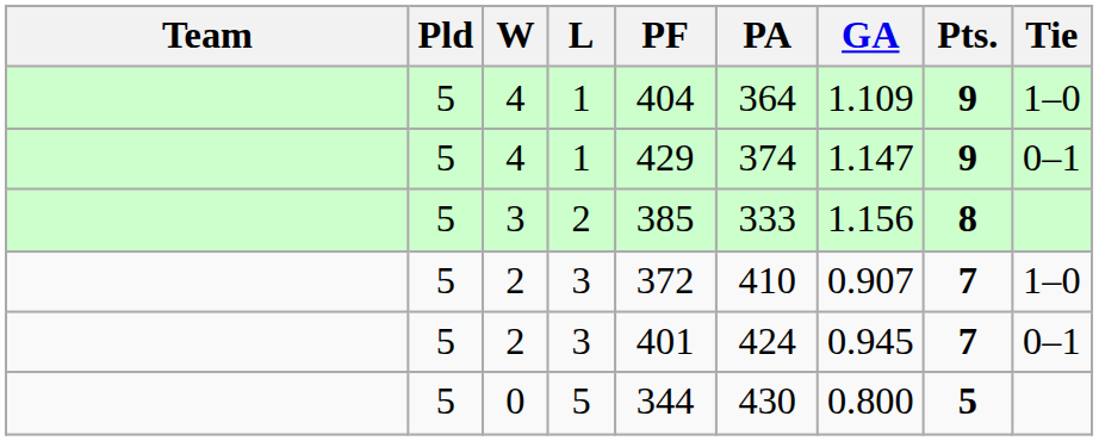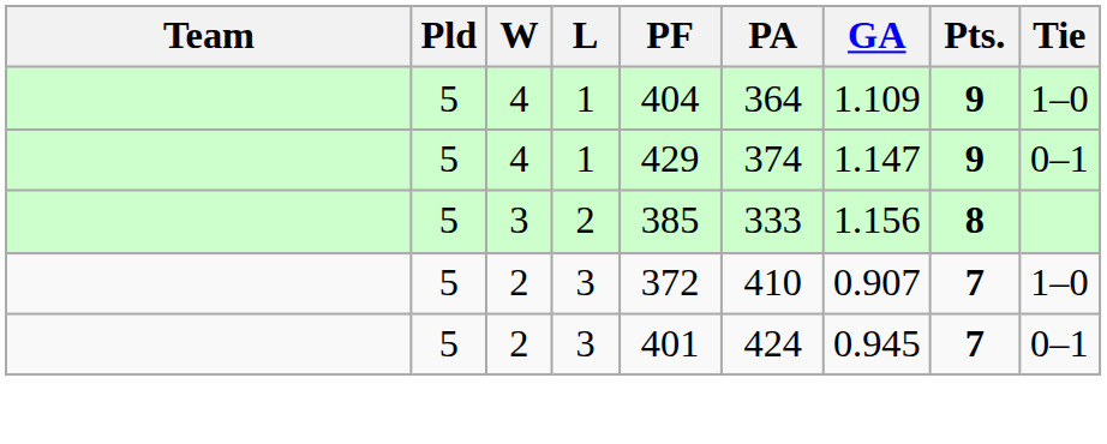- row: 5 | 0 | 5 | 344 | 430 | 0.800 | 5
